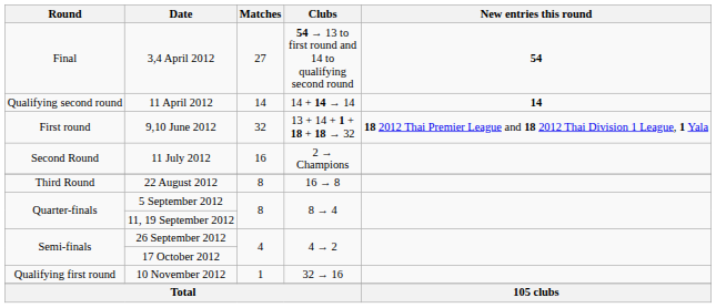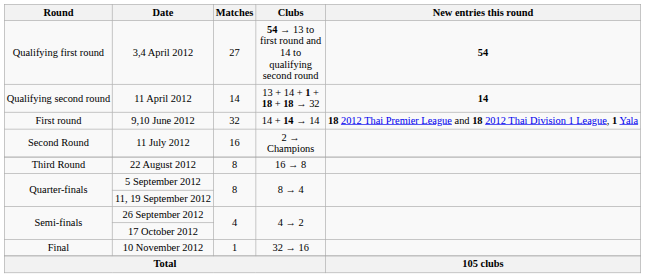3,4 April 2012 | Round: Final -> Qualifying first round
11 April 2012 | Clubs: 14 + 14 → 14 -> 13 + 14 + 1 + 18 + 18 → 32
9,10 June 2012 | Clubs: 13 + 14 + 1 + 18 + 18 → 32 -> 14 + 14 → 14
10 November 2012 | Round: Qualifying first round -> Final
